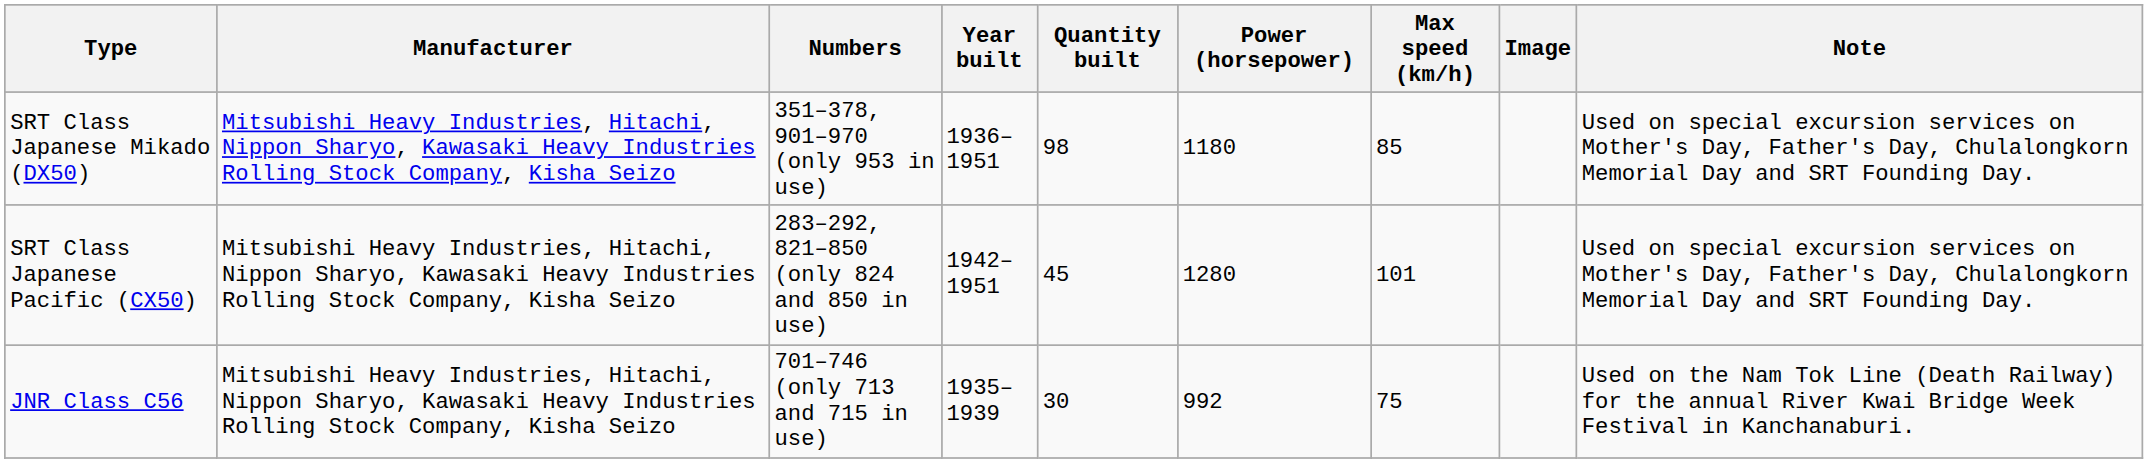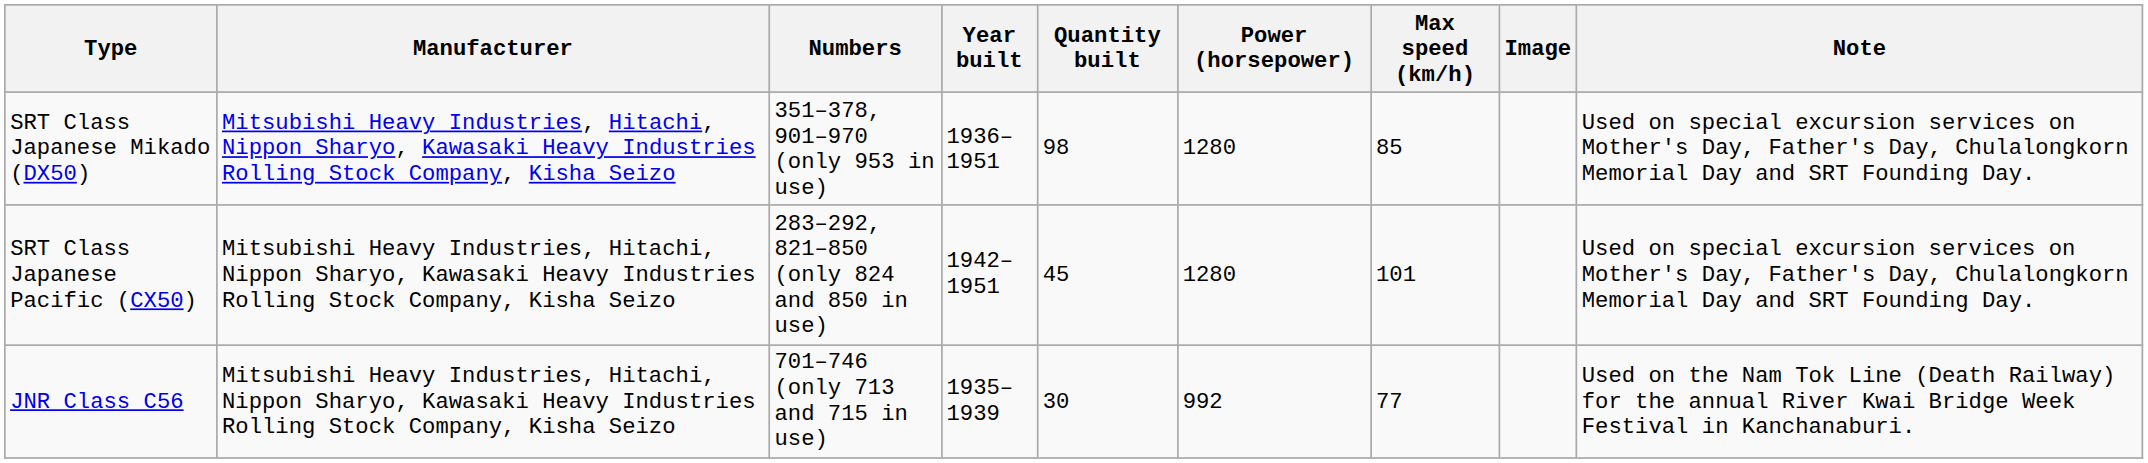SRT Class Japanese Mikado (DX50) | Power (horsepower): 1180 -> 1280
JNR Class C56 | Max speed (km/h): 75 -> 77
